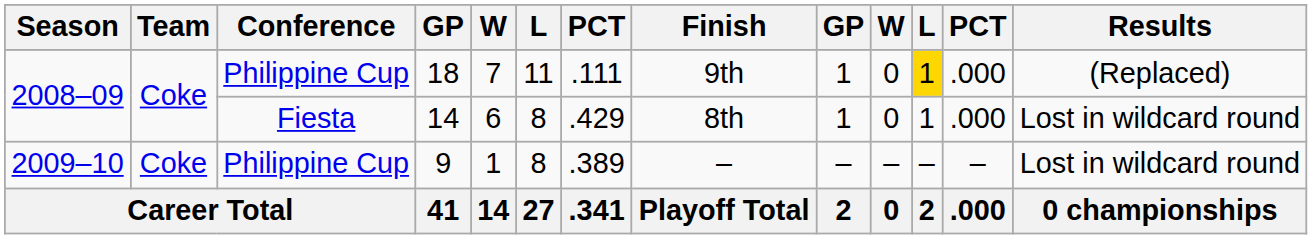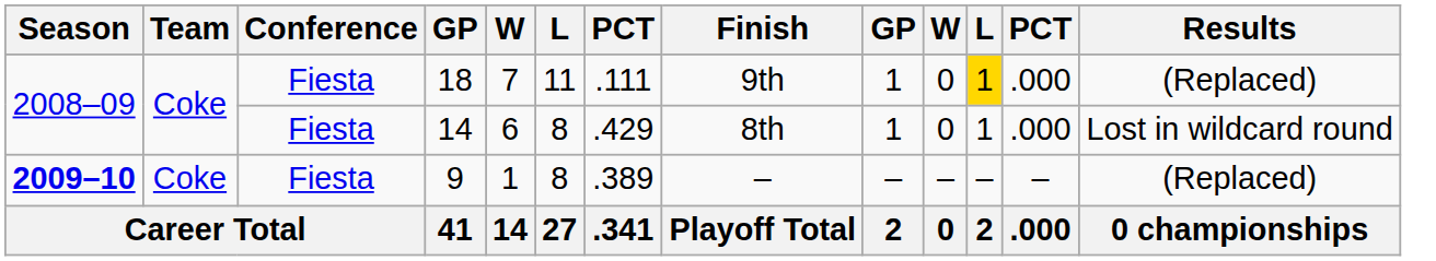18 | Conference: Philippine Cup -> Fiesta
9 | Season: normal -> bold
9 | Conference: Philippine Cup -> Fiesta
9 | Results: Lost in wildcard round -> (Replaced)
